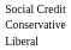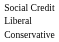rows swapped: Liberal <-> Conservative
